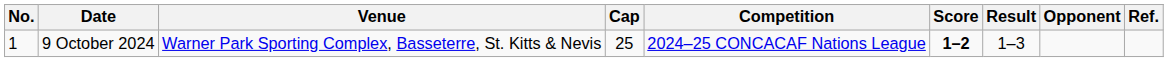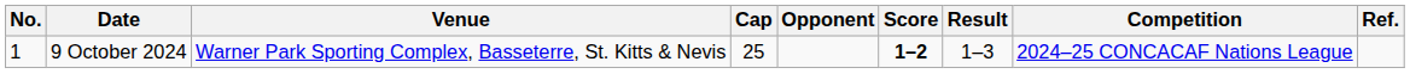columns swapped: Opponent <-> Competition
